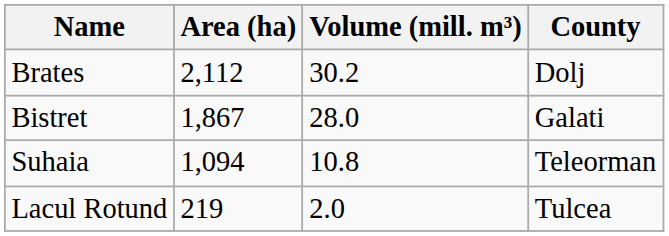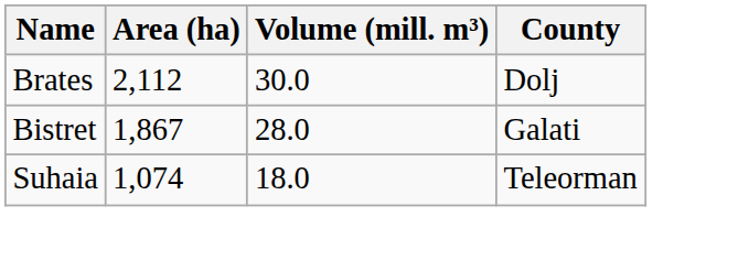Brates | Volume (mill. m³): 30.2 -> 30.0
Suhaia | Area (ha): 1,094 -> 1,074
Suhaia | Volume (mill. m³): 10.8 -> 18.0
- row: Lacul Rotund | 219 | 2.0 | Tulcea
